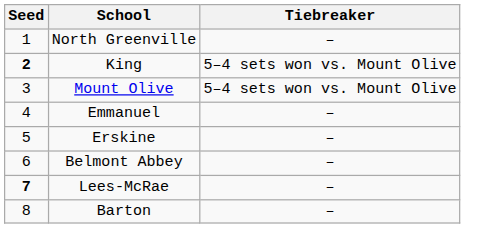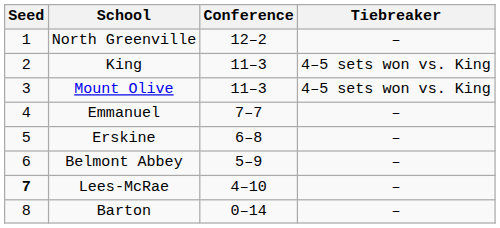+ column: Conference | 12–2 | 11–3 | 11–3 | 7–7 | 6–8 | 5–9 | 4–10 | 0–14
King | Seed: bold -> normal
King | Tiebreaker: 5–4 sets won vs. Mount Olive -> 4–5 sets won vs. King
Mount Olive | Tiebreaker: 5–4 sets won vs. Mount Olive -> 4–5 sets won vs. King
